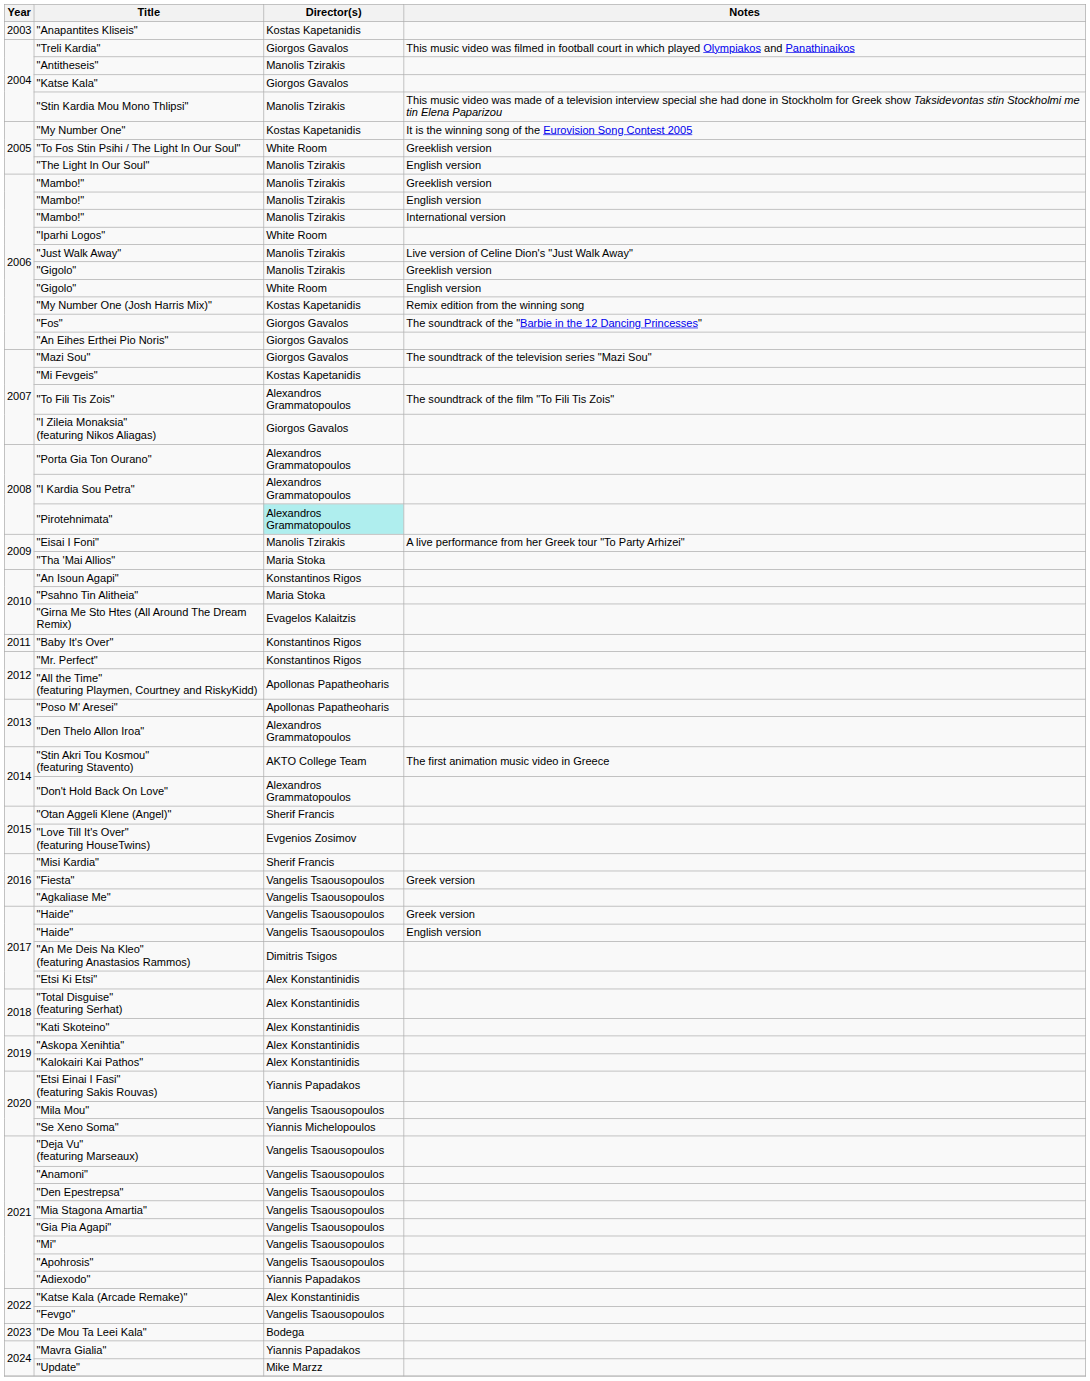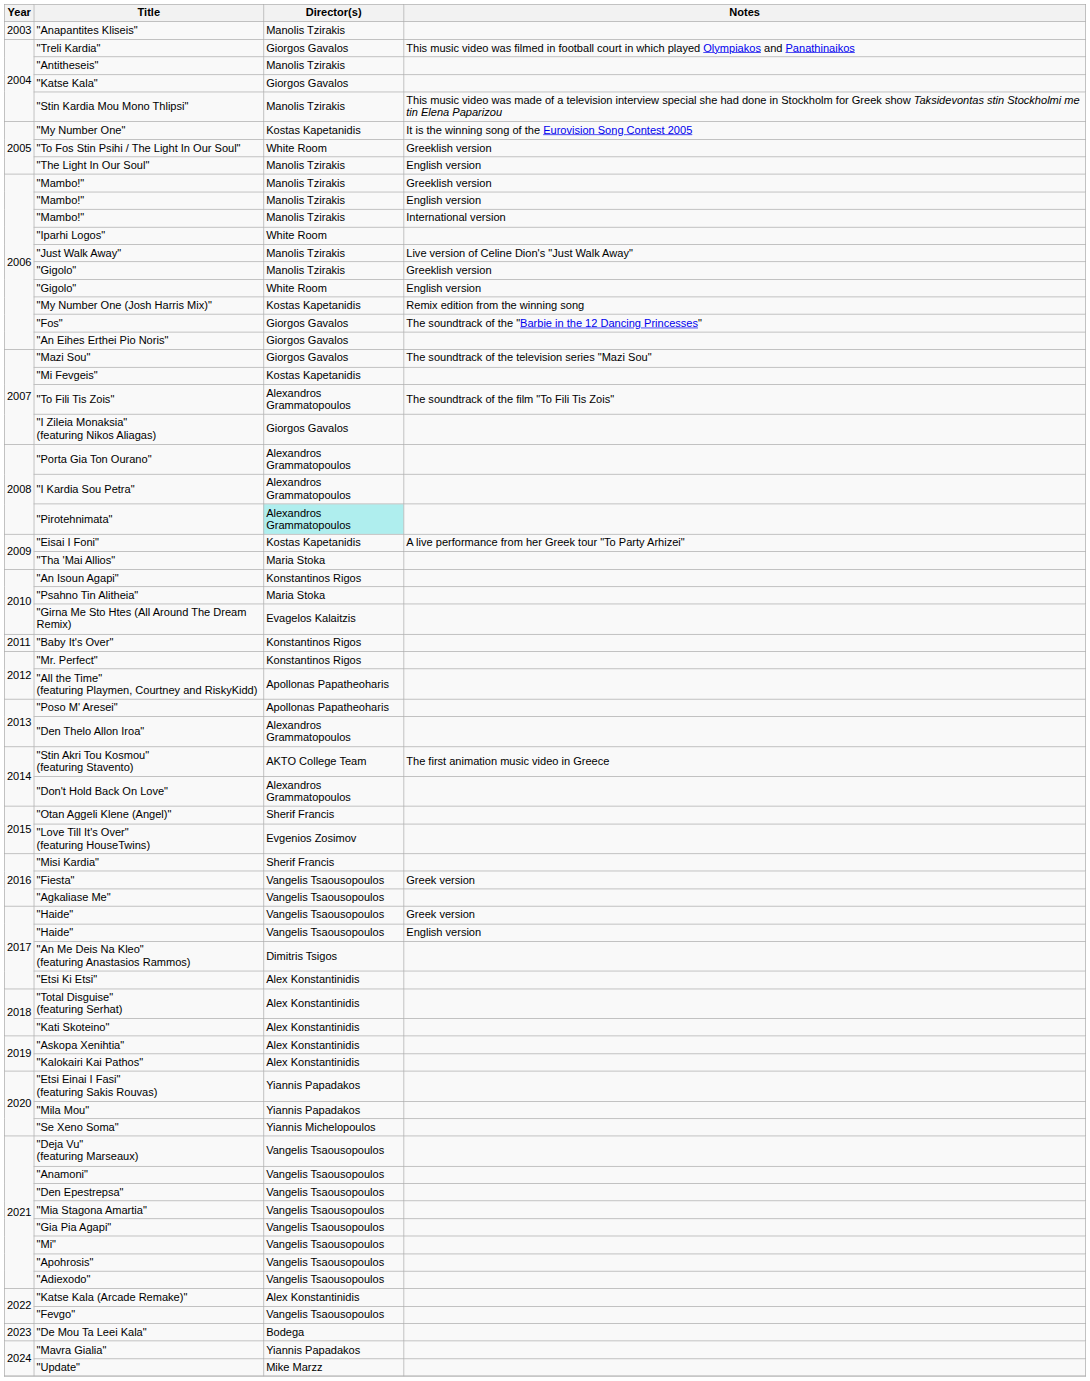"Anapantites Kliseis" | Director(s): Kostas Kapetanidis -> Manolis Tzirakis
"Eisai I Foni" | Director(s): Manolis Tzirakis -> Kostas Kapetanidis
"Mila Mou" | Director(s): Vangelis Tsaousopoulos -> Yiannis Papadakos
"Adiexodo" | Director(s): Yiannis Papadakos -> Vangelis Tsaousopoulos
